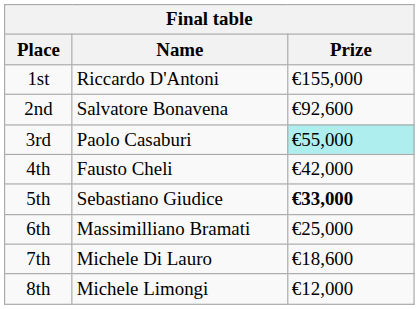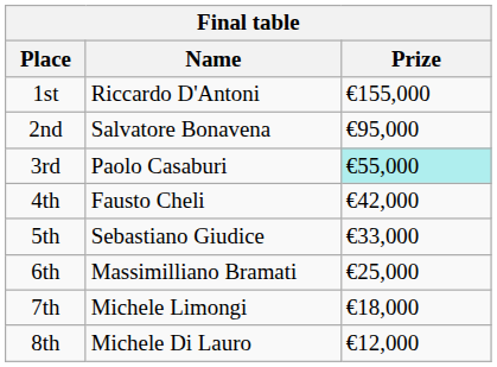2nd | Prize: €92,600 -> €95,000
5th | Prize: bold -> normal
7th | Name: Michele Di Lauro -> Michele Limongi
7th | Prize: €18,600 -> €18,000
8th | Name: Michele Limongi -> Michele Di Lauro
